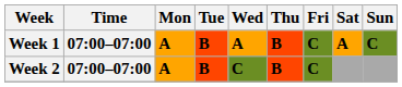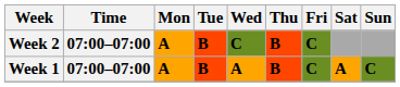rows swapped: Week 1 <-> Week 2
